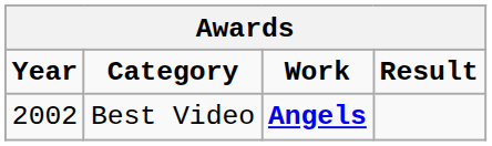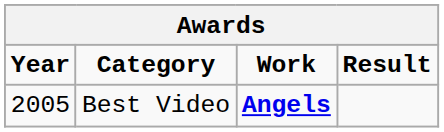Best Video | Year: 2002 -> 2005
